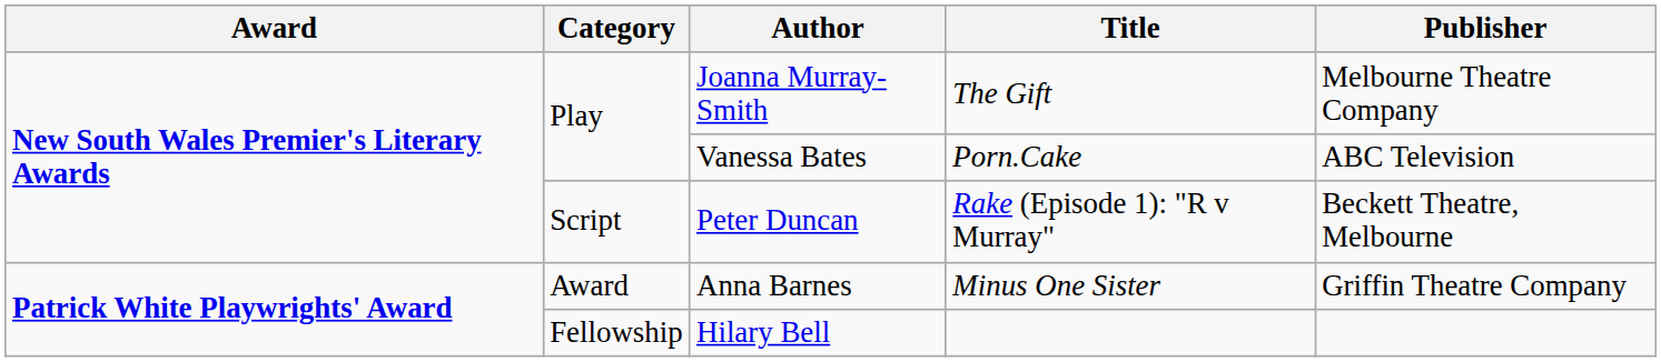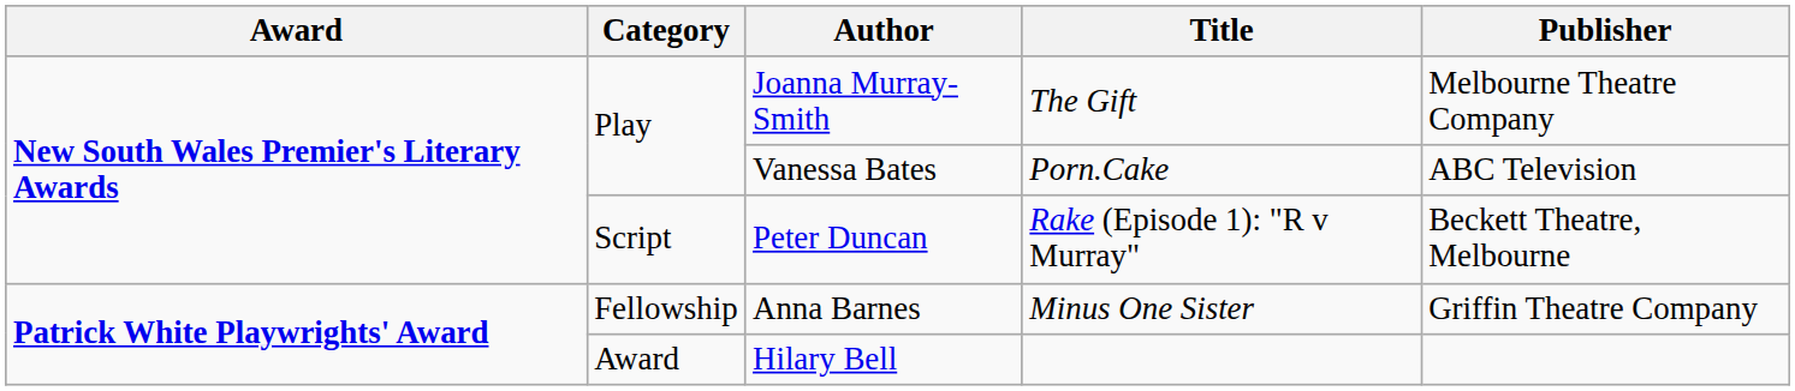Anna Barnes | Category: Award -> Fellowship
Hilary Bell | Category: Fellowship -> Award
